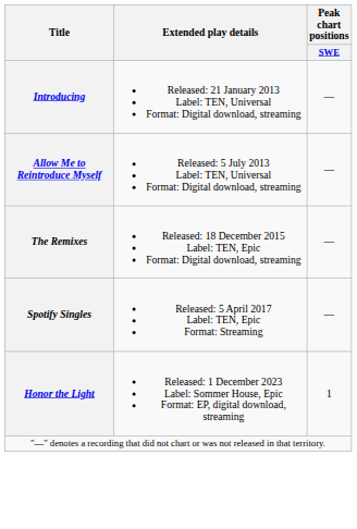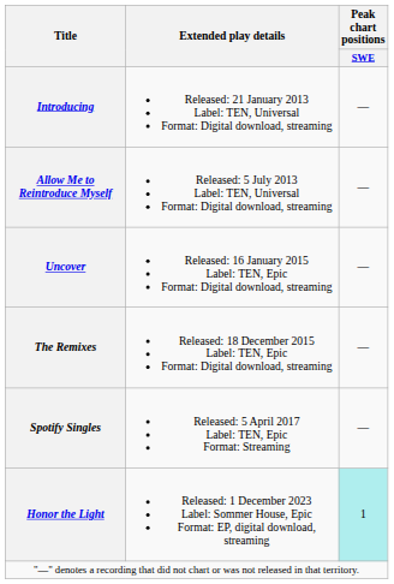+ row: Uncover | Released: 16 January 2015 Label: TEN, Epic Format: Digital download, streaming | —
Honor the Light | Peak chart positions / SWE: no background -> paleturquoise background
